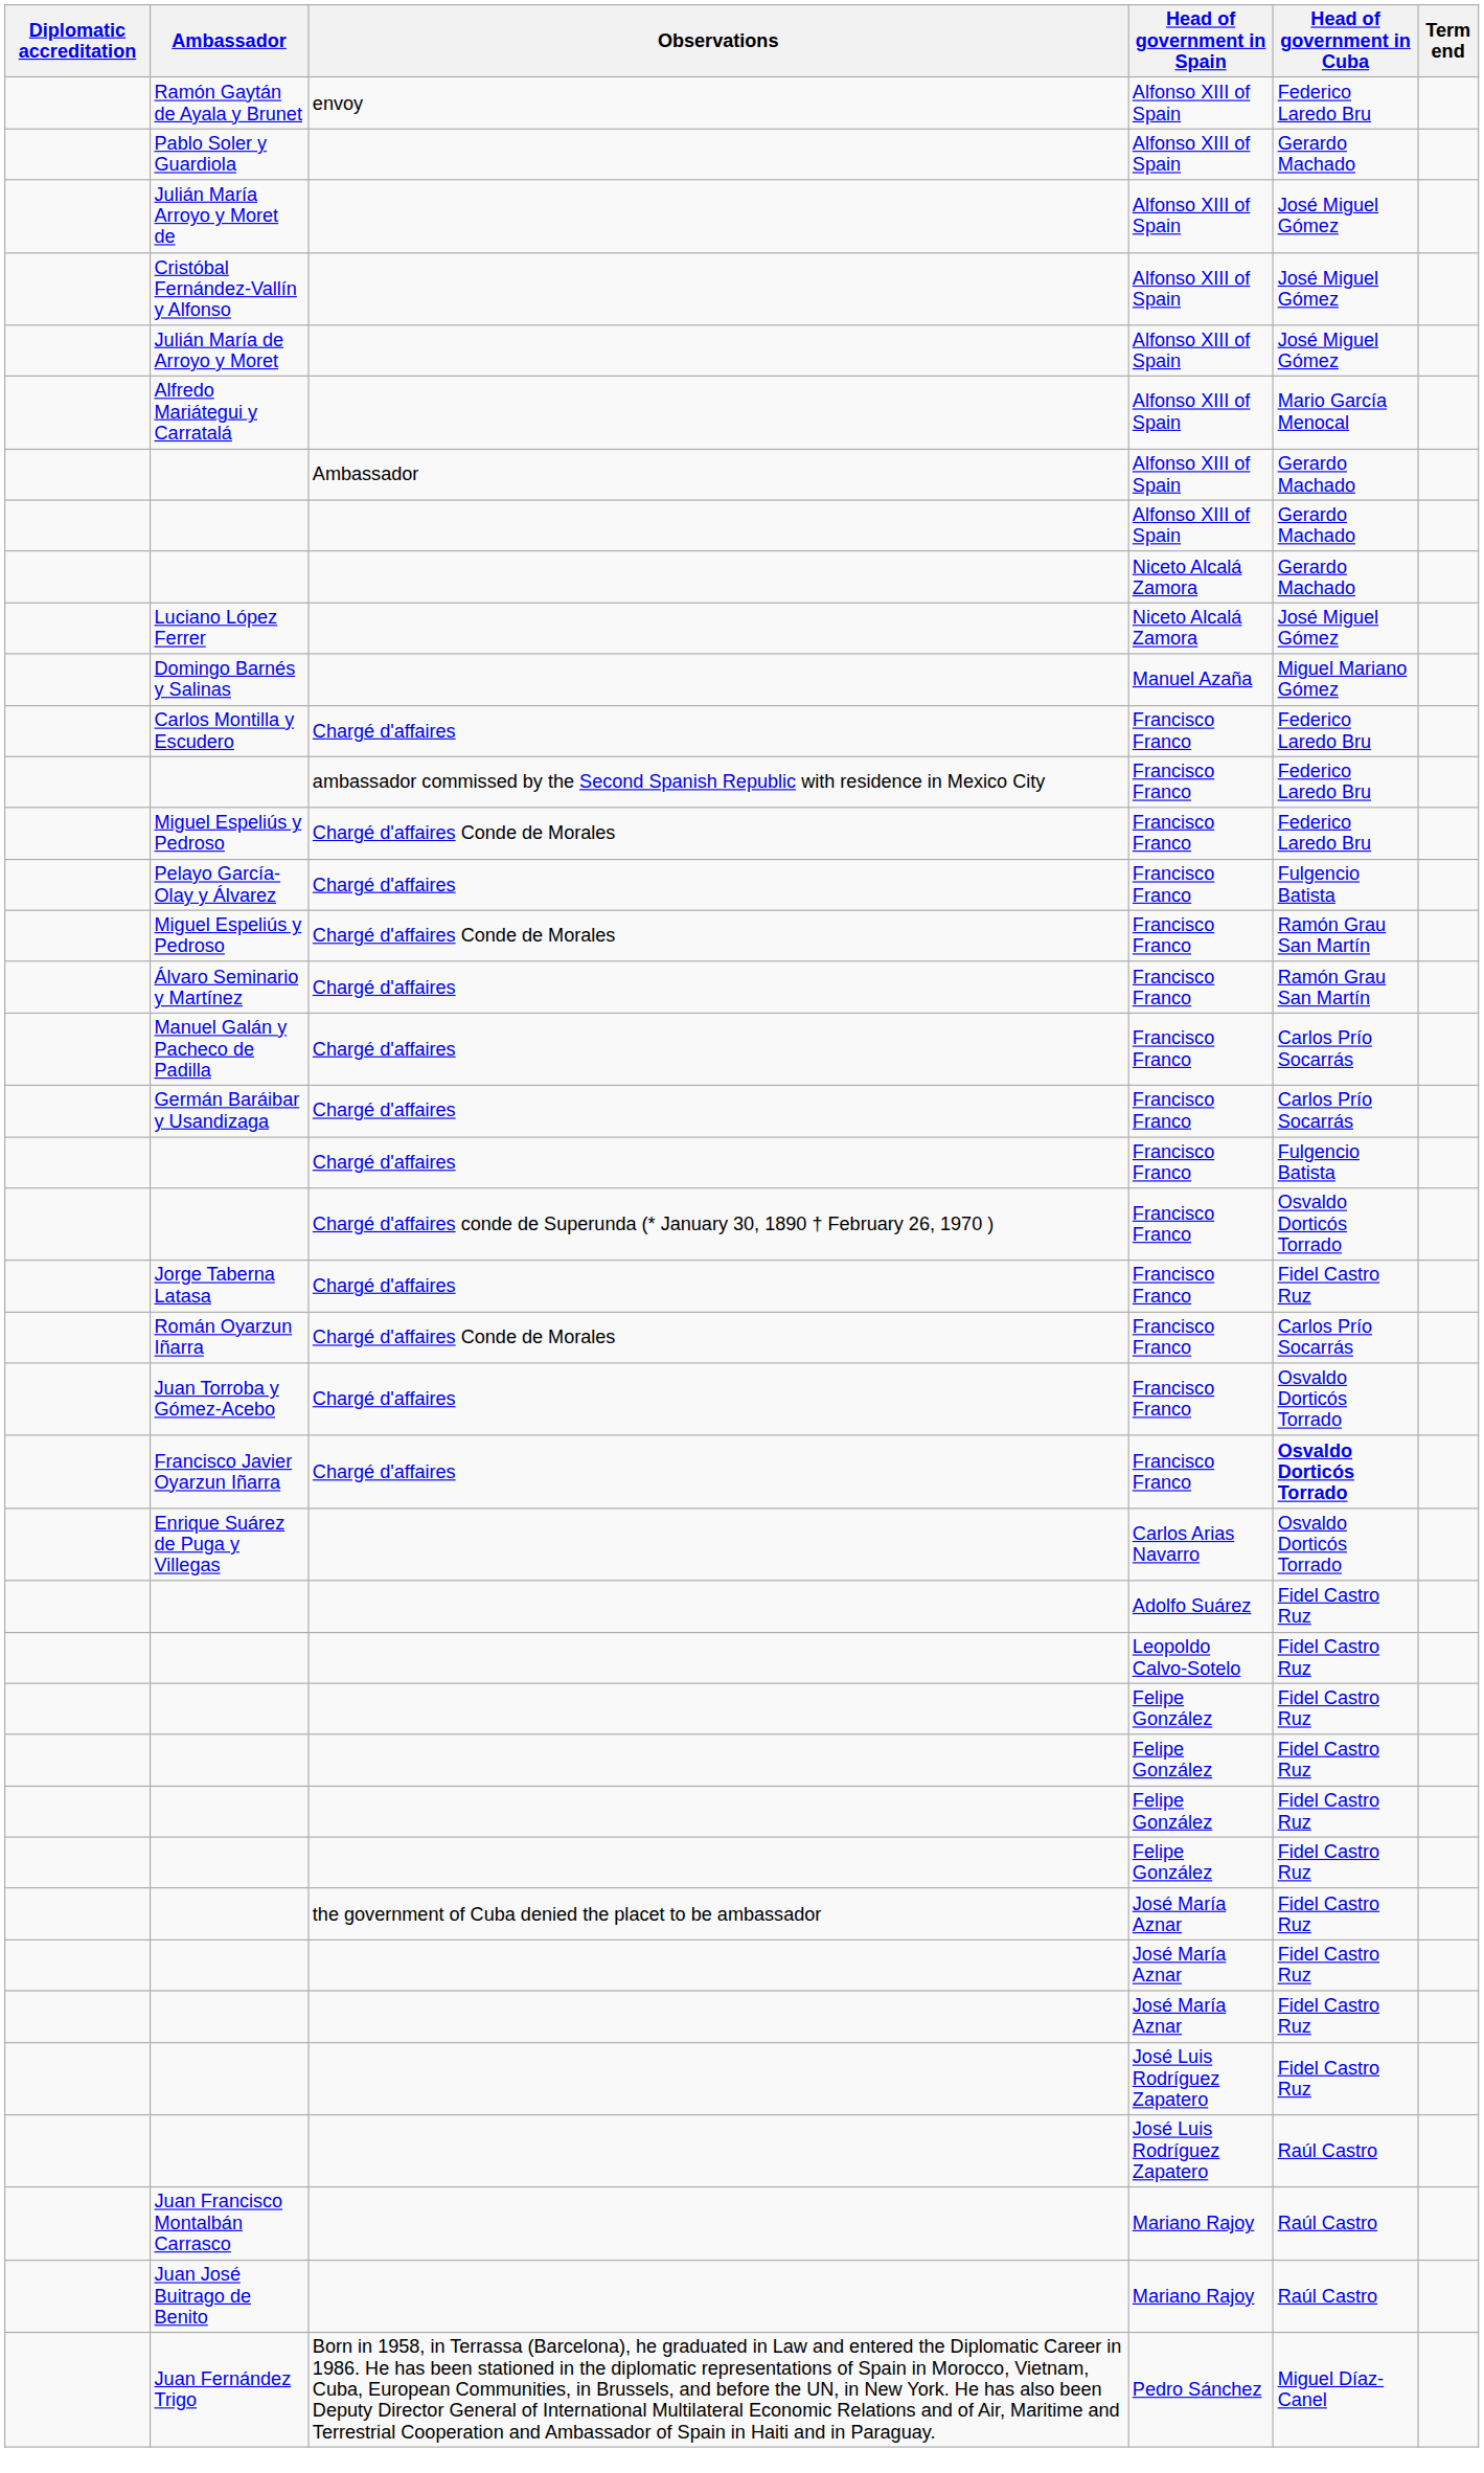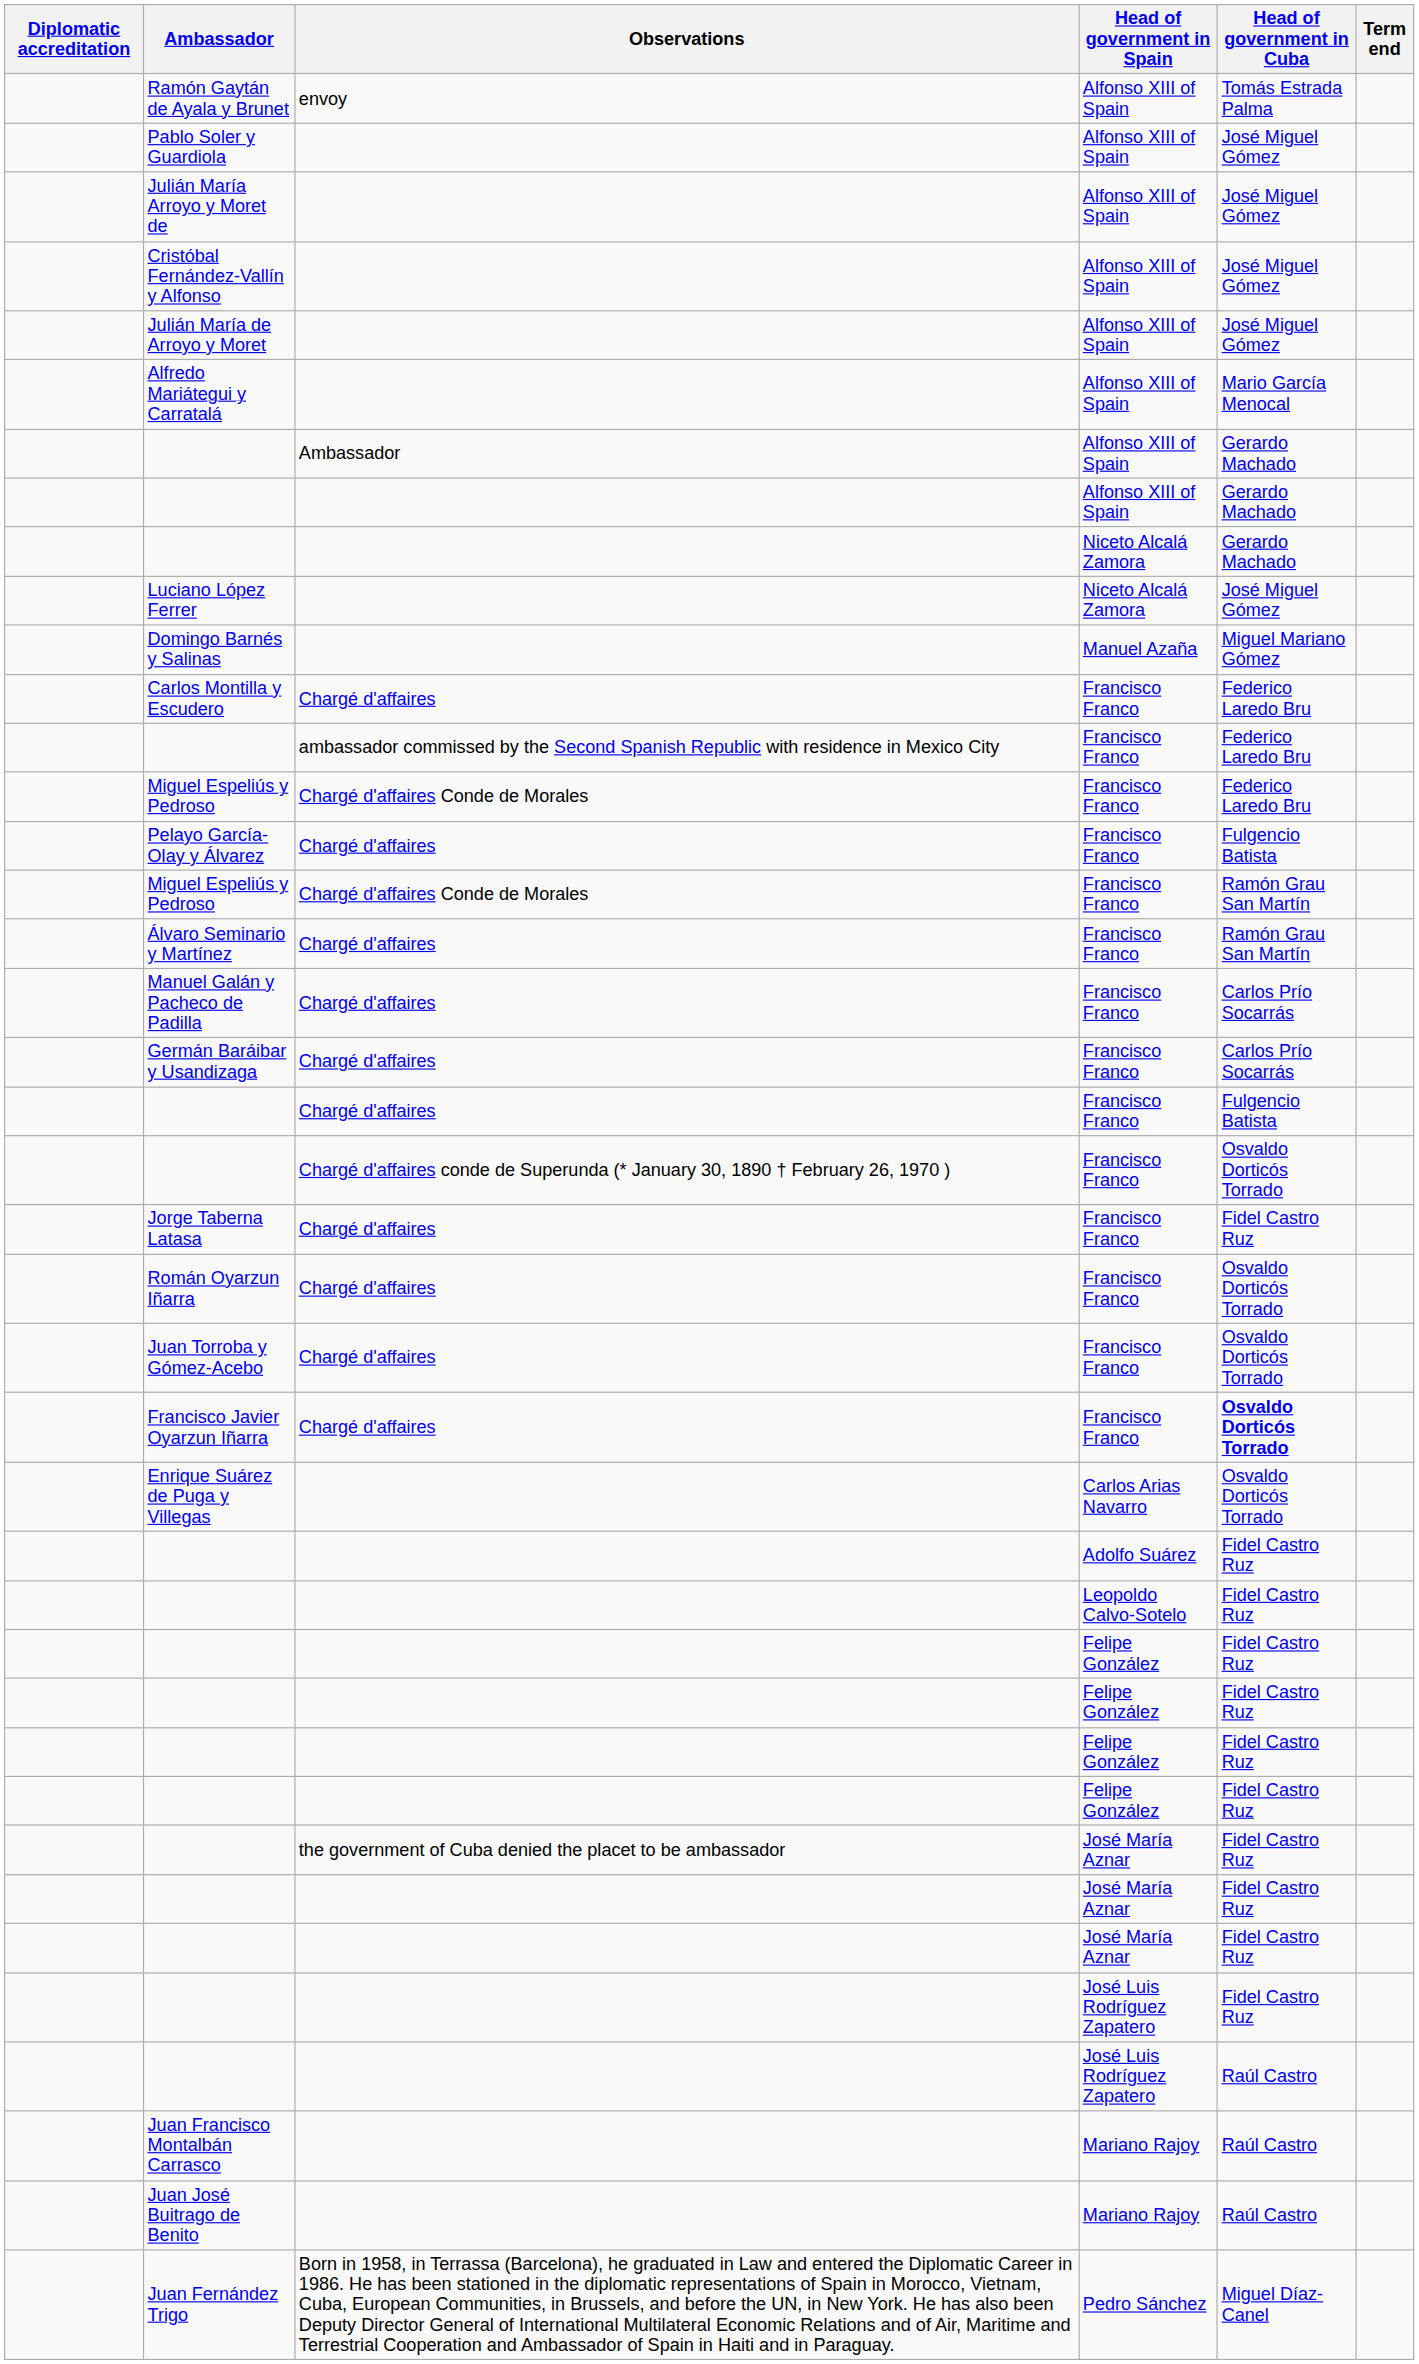Ramón Gaytán de Ayala y Brunet | Head of government in Cuba: Federico Laredo Bru -> Tomás Estrada Palma
Pablo Soler y Guardiola | Head of government in Cuba: Gerardo Machado -> José Miguel Gómez
Román Oyarzun Iñarra | Observations: Chargé d'affaires Conde de Morales -> Chargé d'affaires
Román Oyarzun Iñarra | Head of government in Cuba: Carlos Prío Socarrás -> Osvaldo Dorticós Torrado
